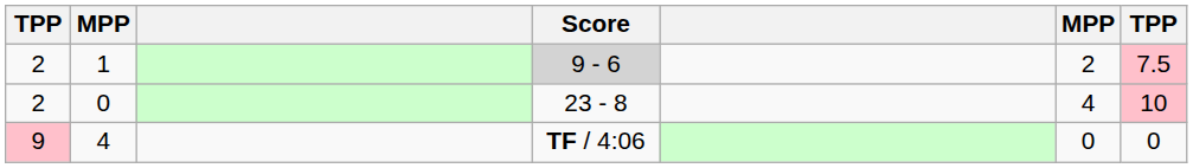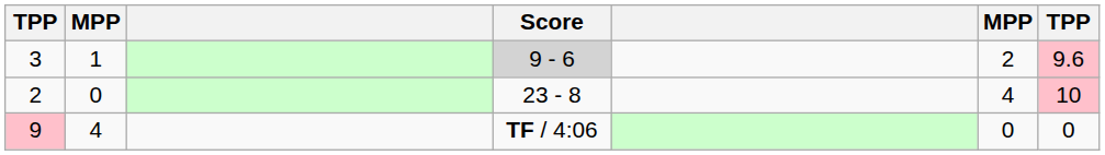1 | column 1: 2 -> 3
1 | column 7: 7.5 -> 9.6
